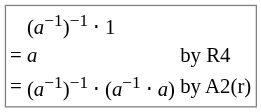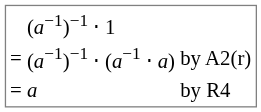rows swapped: (a−1)−1 ⋅ (a−1 ⋅ a) <-> a
